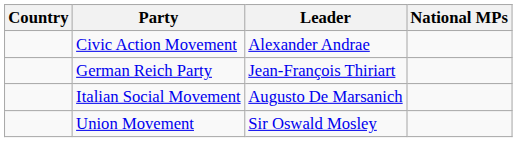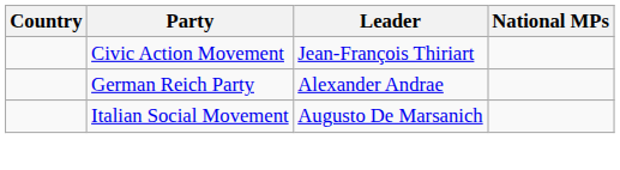Civic Action Movement | Leader: Alexander Andrae -> Jean-François Thiriart
German Reich Party | Leader: Jean-François Thiriart -> Alexander Andrae
- row: Union Movement | Sir Oswald Mosley
